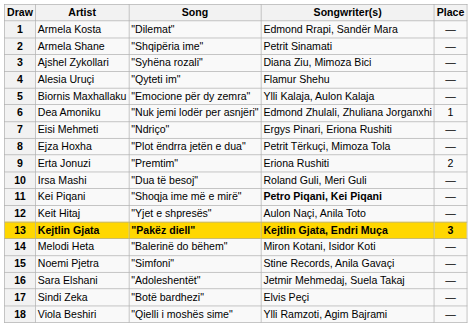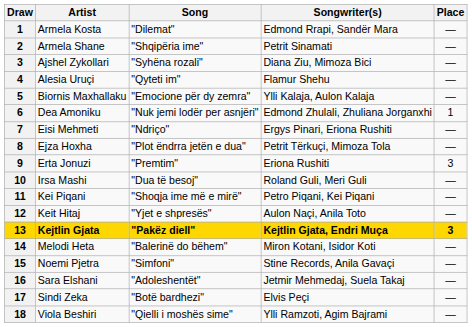Erta Jonuzi | Place: 2 -> 3
Kei Piqani | Songwriter(s): bold -> normal
